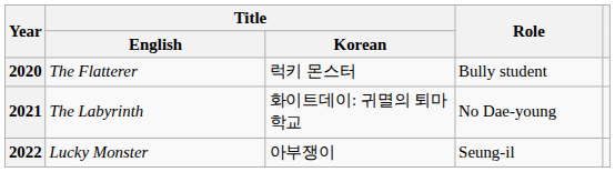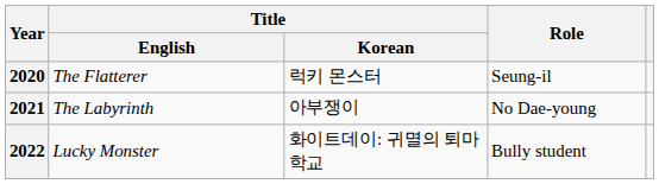2020 | Role: Bully student -> Seung-il
2021 | Title / Korean: 화이트데이: 귀멸의 퇴마학교 -> 아부쟁이
2022 | Title / Korean: 아부쟁이 -> 화이트데이: 귀멸의 퇴마학교
2022 | Role: Seung-il -> Bully student
